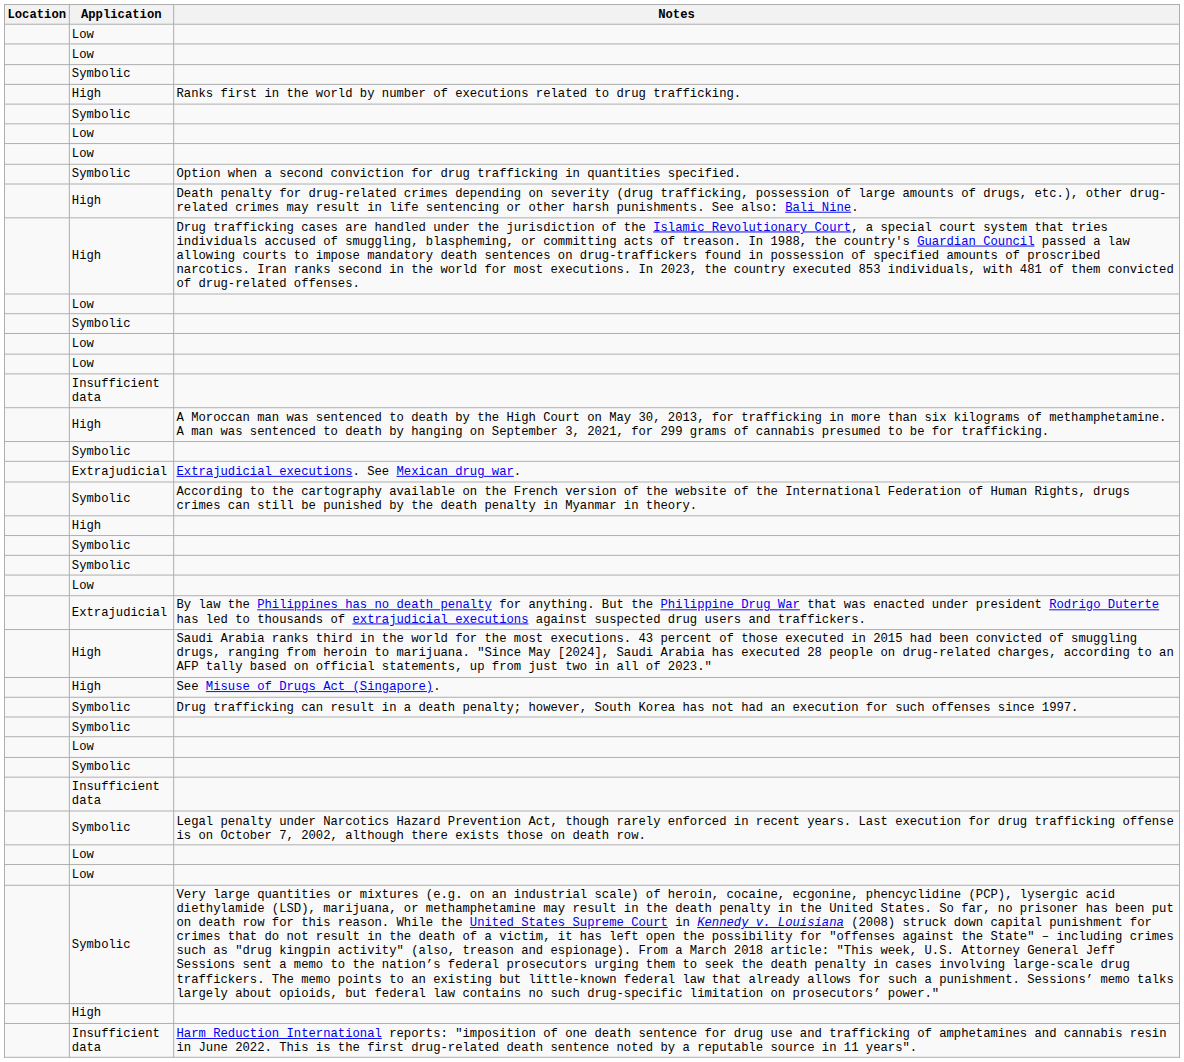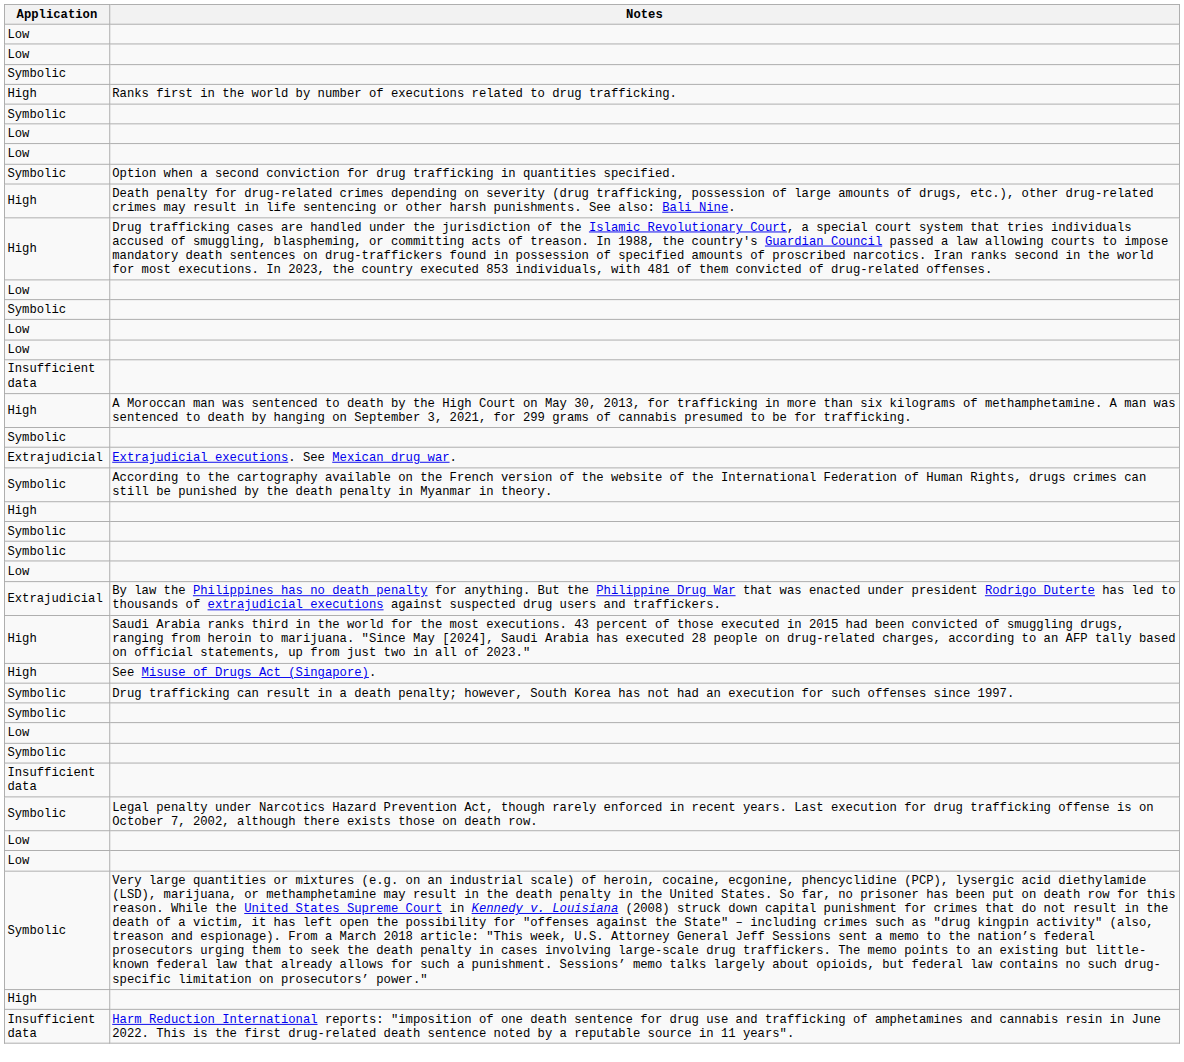- column: Location
